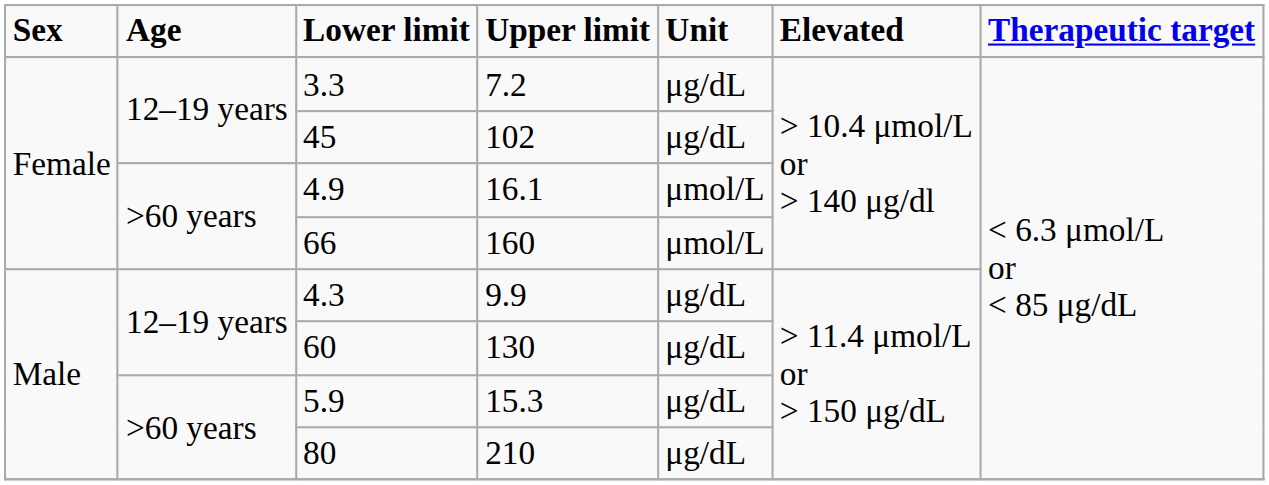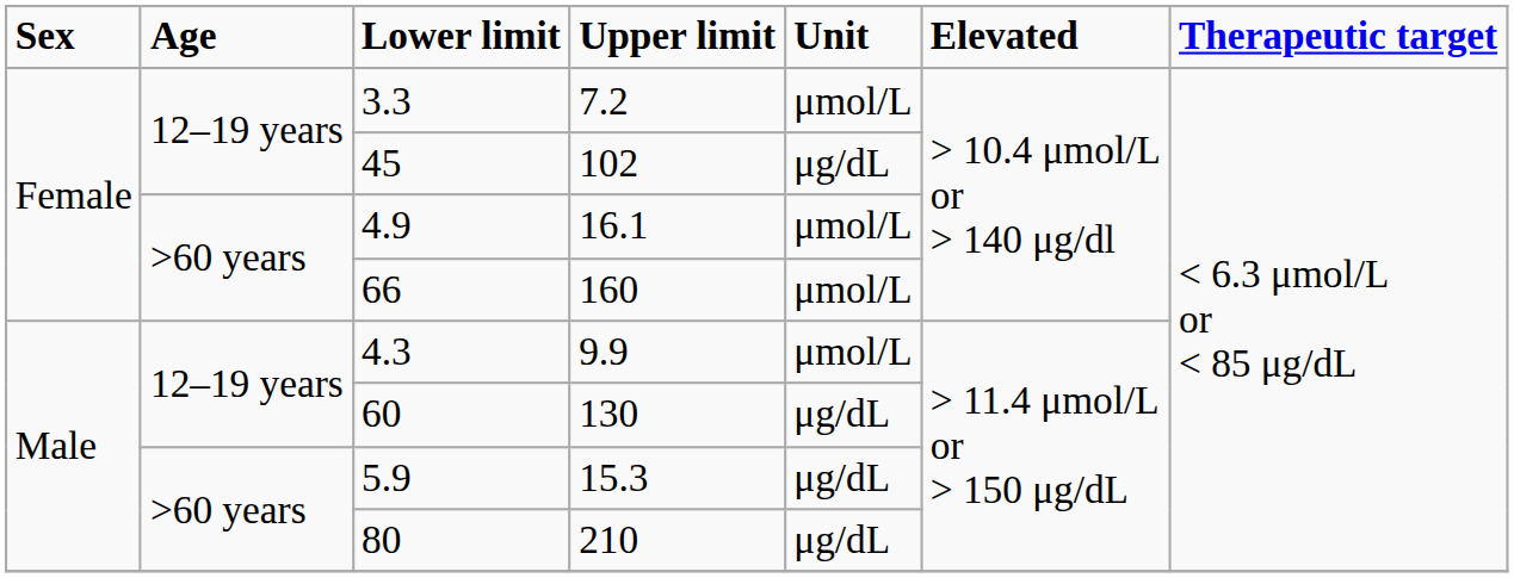3.3 | Unit: μg/dL -> μmol/L
4.3 | Unit: μg/dL -> μmol/L
